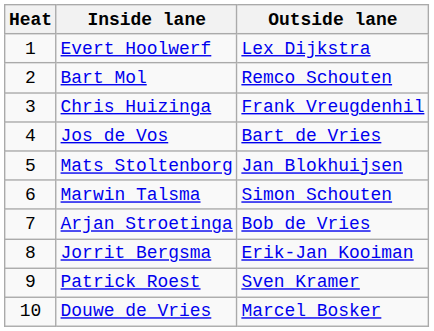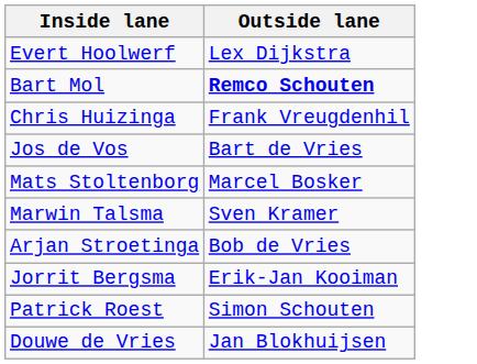- column: Heat | 1 | 2 | 3 | 4 | 5 | 6 | 7 | 8 | 9 | 10
Bart Mol | Outside lane: normal -> bold
Mats Stoltenborg | Outside lane: Jan Blokhuijsen -> Marcel Bosker
Marwin Talsma | Outside lane: Simon Schouten -> Sven Kramer
Patrick Roest | Outside lane: Sven Kramer -> Simon Schouten
Douwe de Vries | Outside lane: Marcel Bosker -> Jan Blokhuijsen
